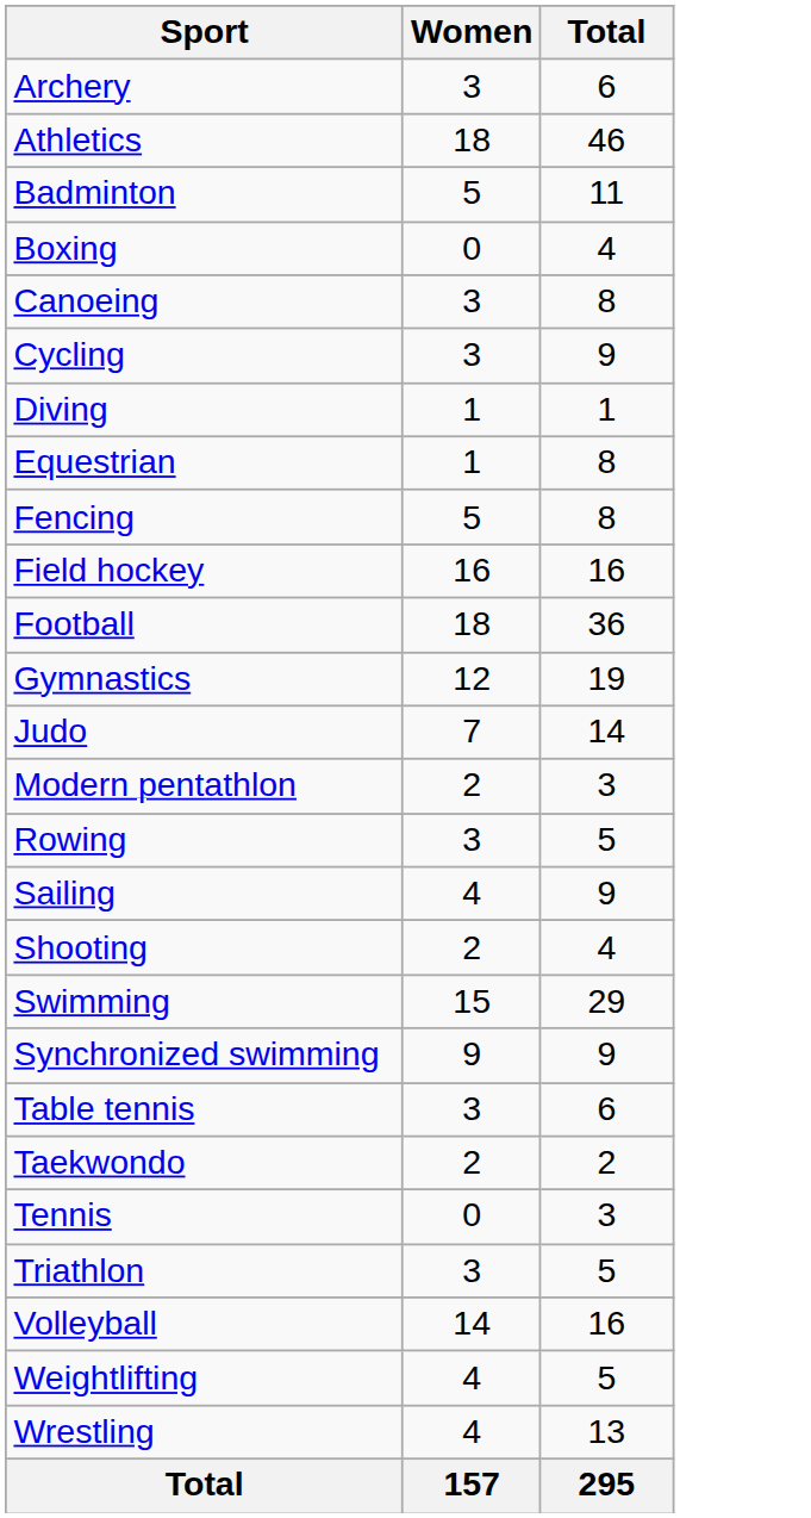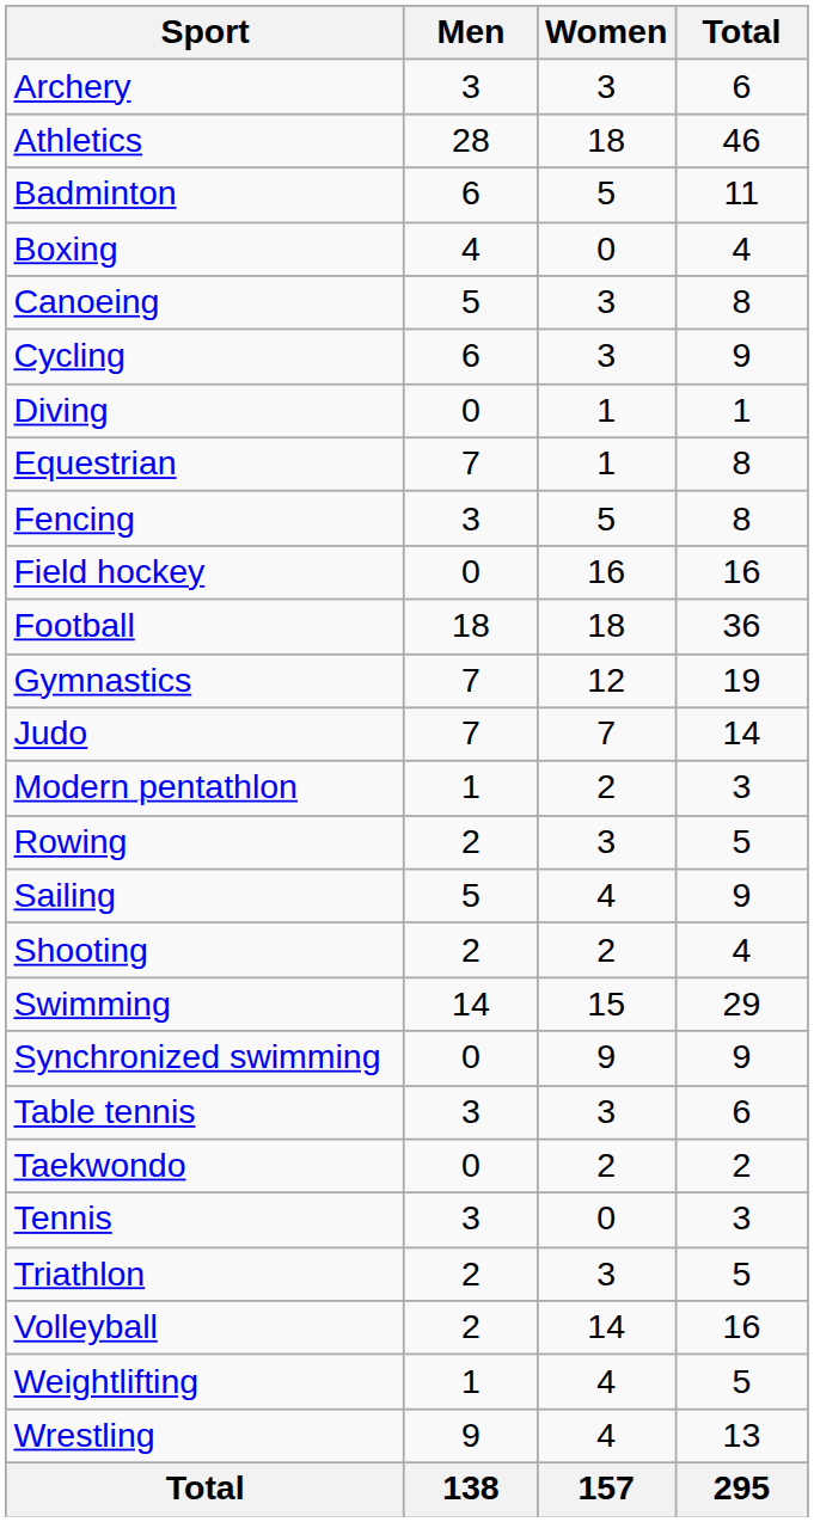+ column: Men | 3 | 28 | 6 | 4 | 5 | 6 | 0 | 7 | 3 | 0 | 18 | 7 | 7 | 1 | 2 | 5 | 2 | 14 | 0 | 3 | 0 | 3 | 2 | 2 | 1 | 9 | 138
